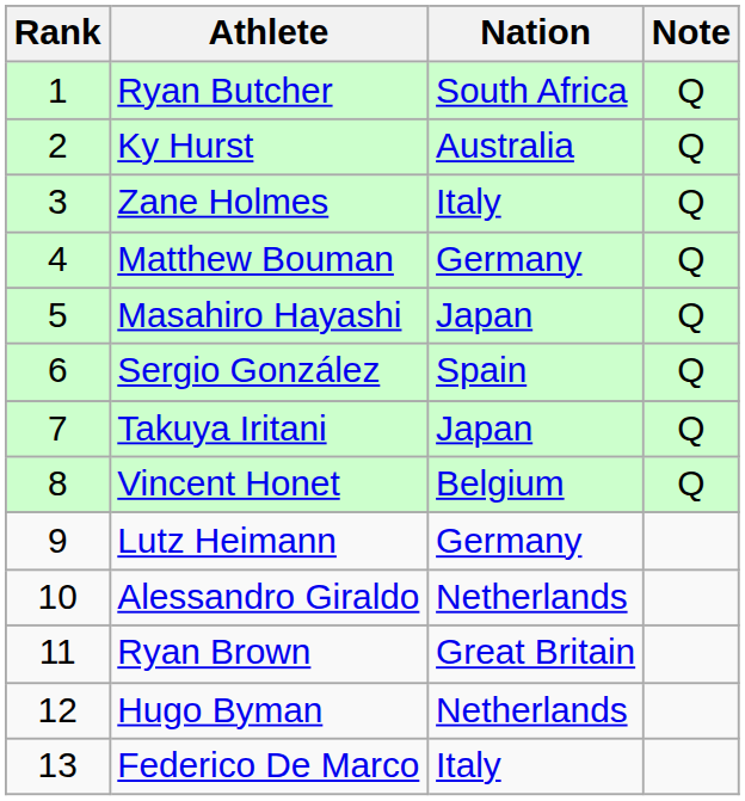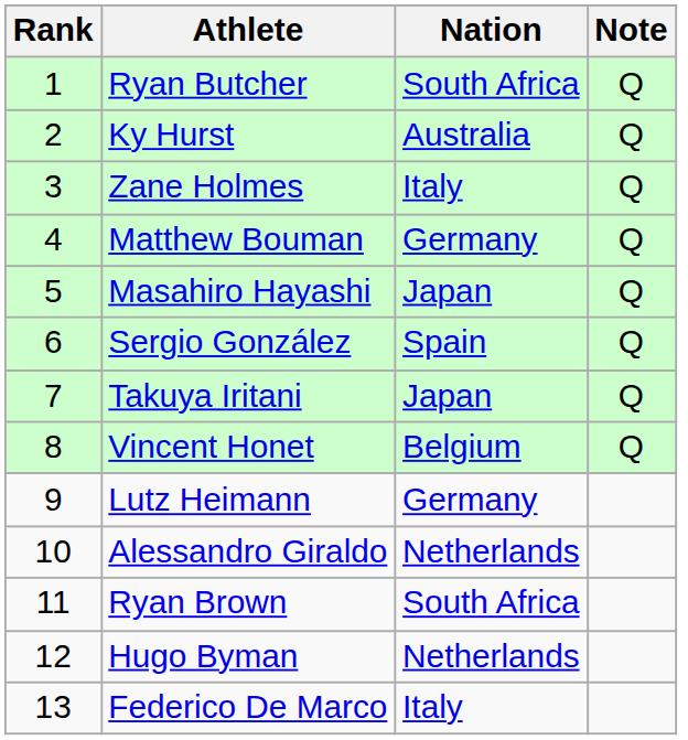Ryan Brown | Nation: Great Britain -> South Africa
